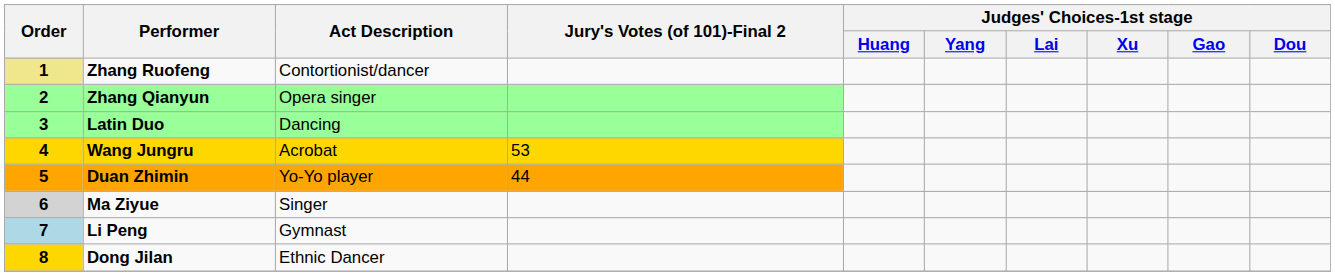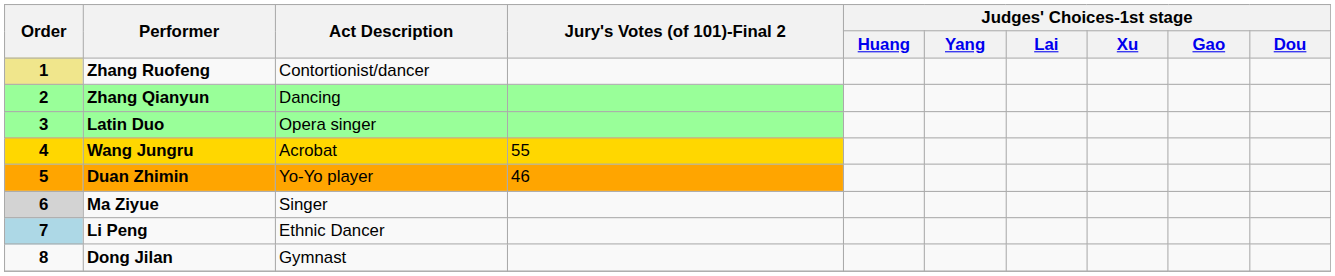Zhang Qianyun | Act Description: Opera singer -> Dancing
Latin Duo | Act Description: Dancing -> Opera singer
Wang Jungru | Jury's Votes (of 101)-Final 2: 53 -> 55
Duan Zhimin | Jury's Votes (of 101)-Final 2: 44 -> 46
Li Peng | Act Description: Gymnast -> Ethnic Dancer
Dong Jilan | Order: gold background -> no background
Dong Jilan | Act Description: Ethnic Dancer -> Gymnast
